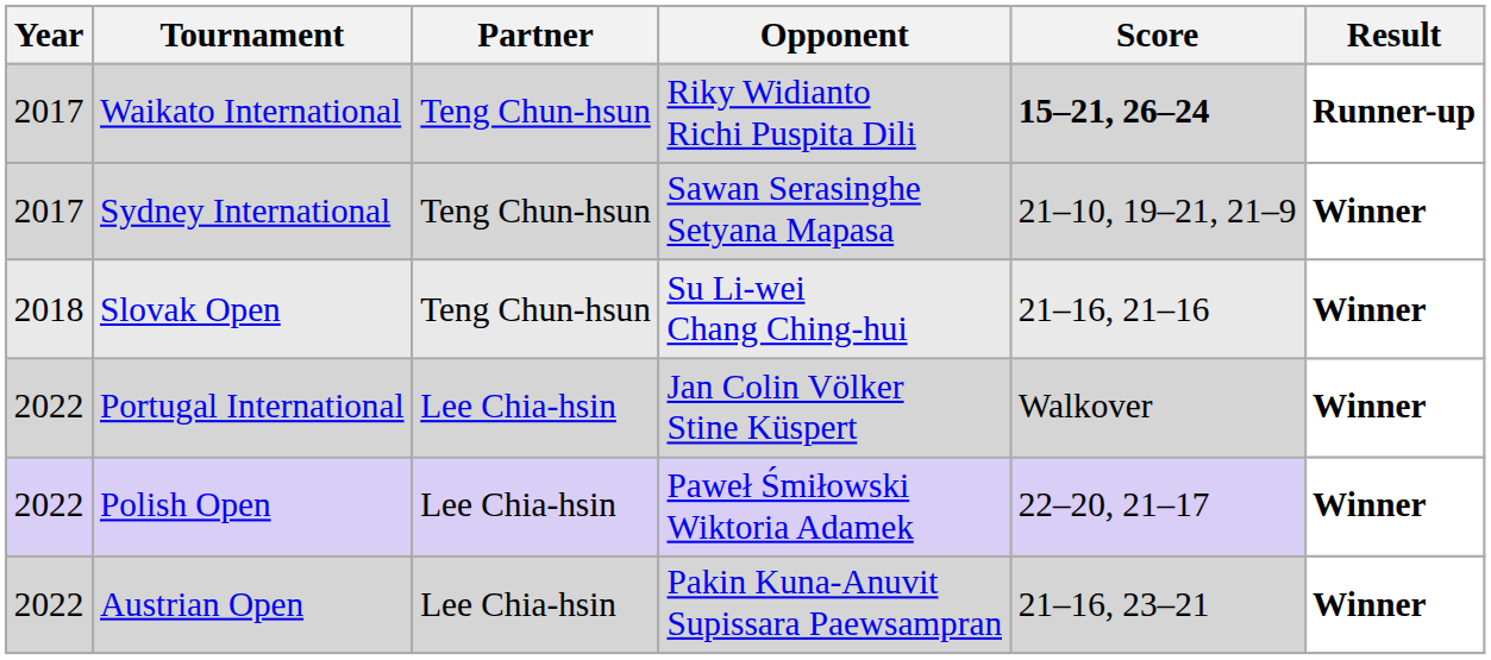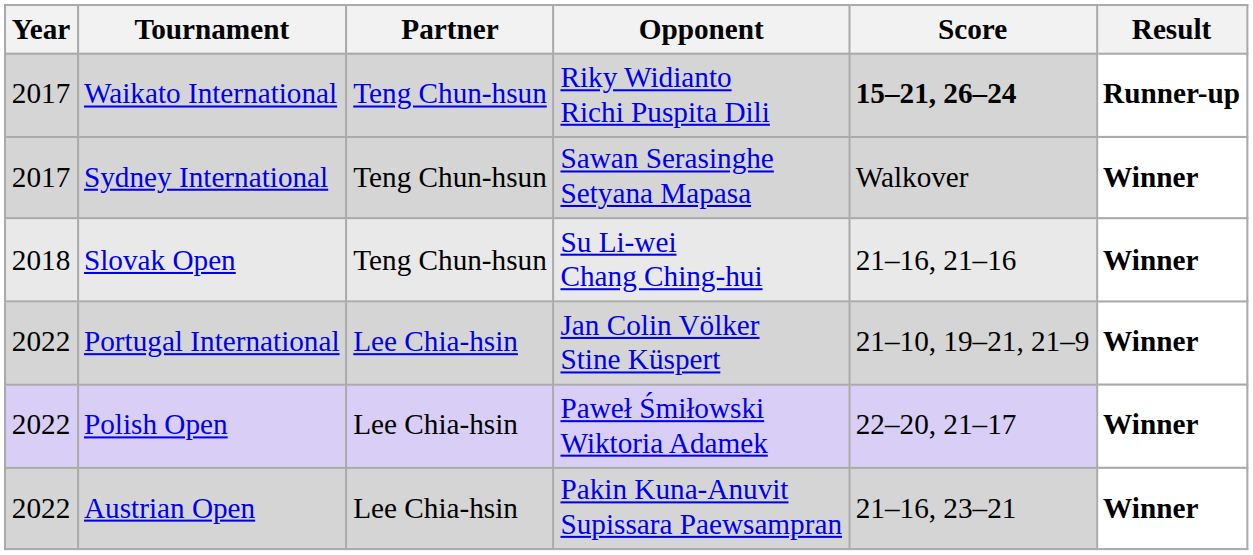Sydney International | Score: 21–10, 19–21, 21–9 -> Walkover
Portugal International | Score: Walkover -> 21–10, 19–21, 21–9
